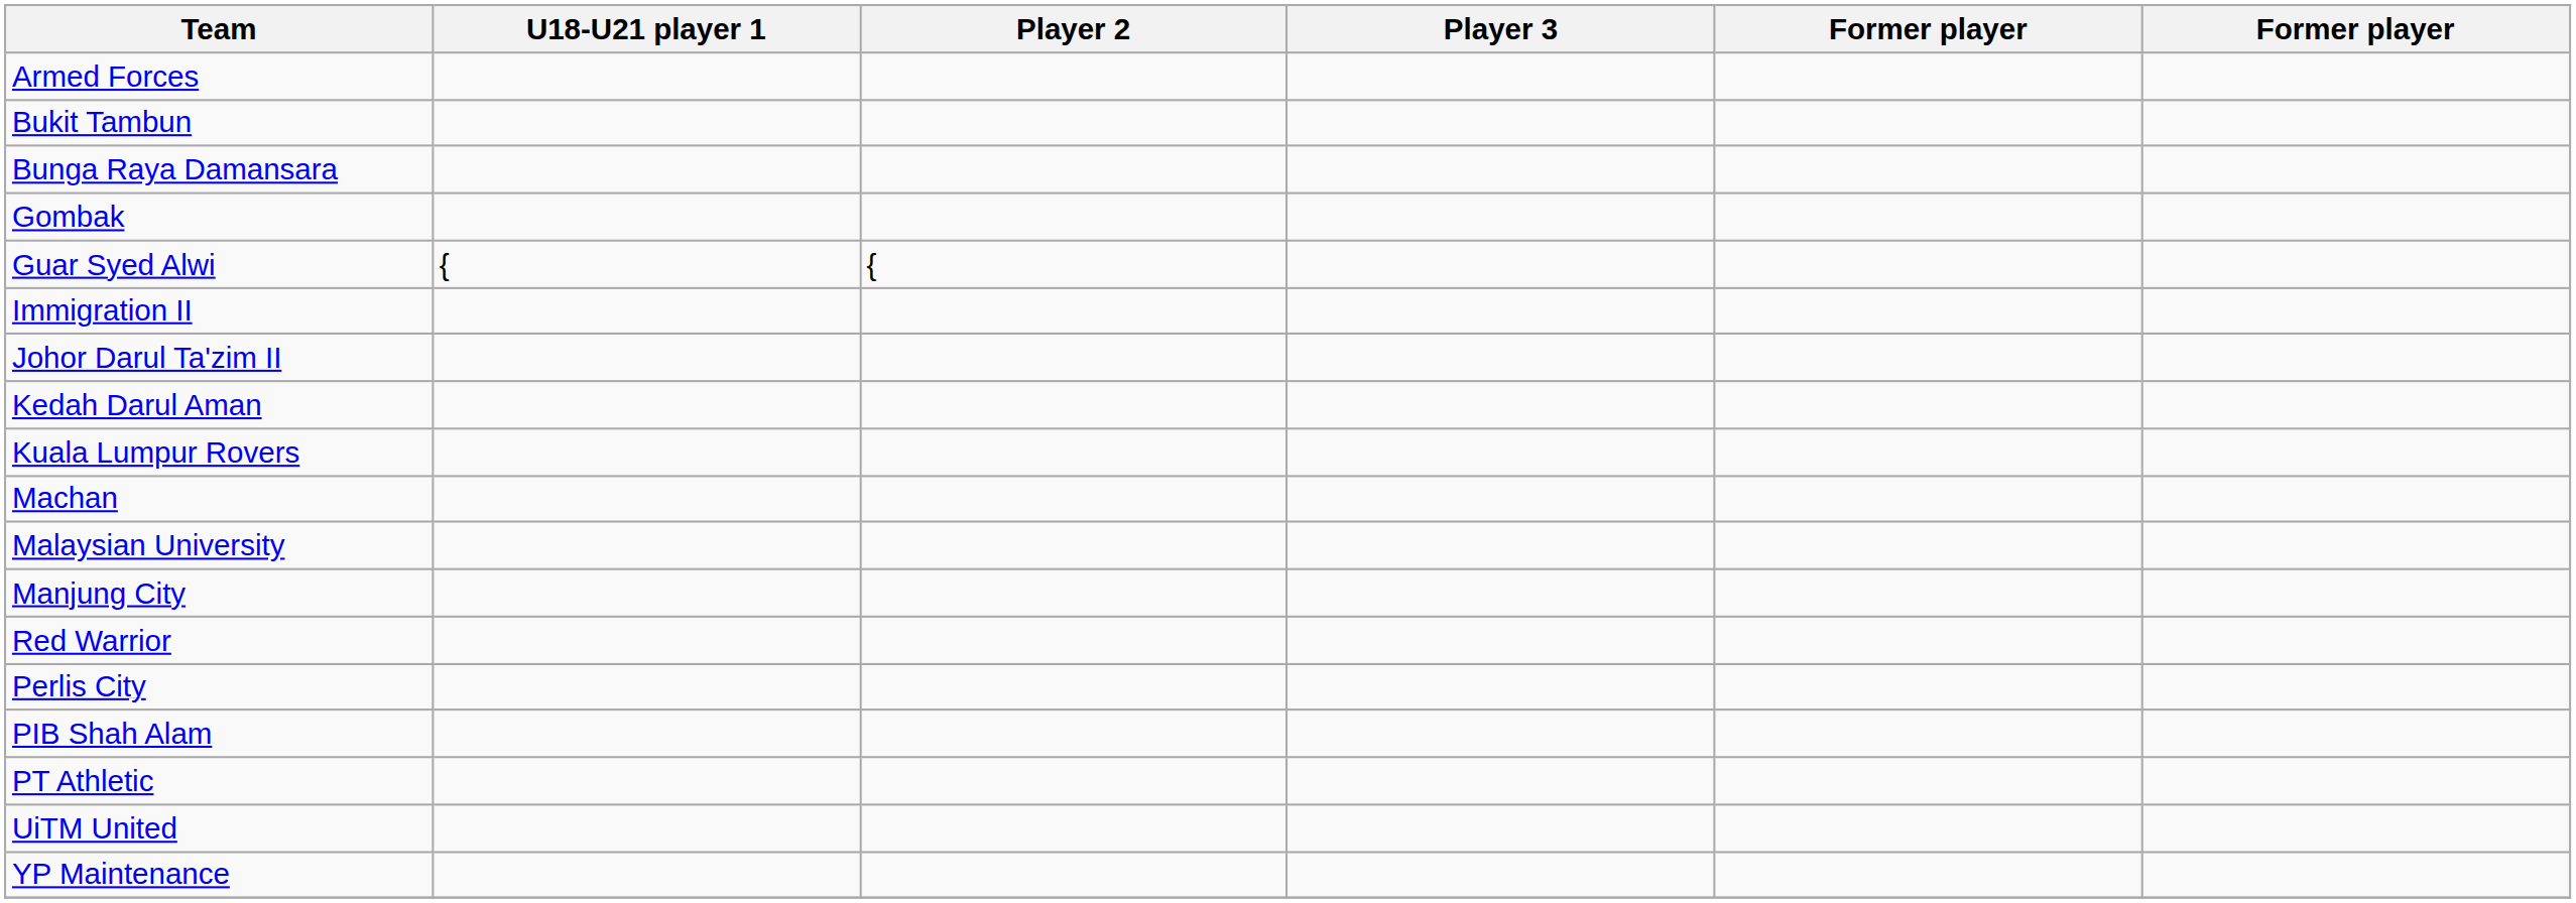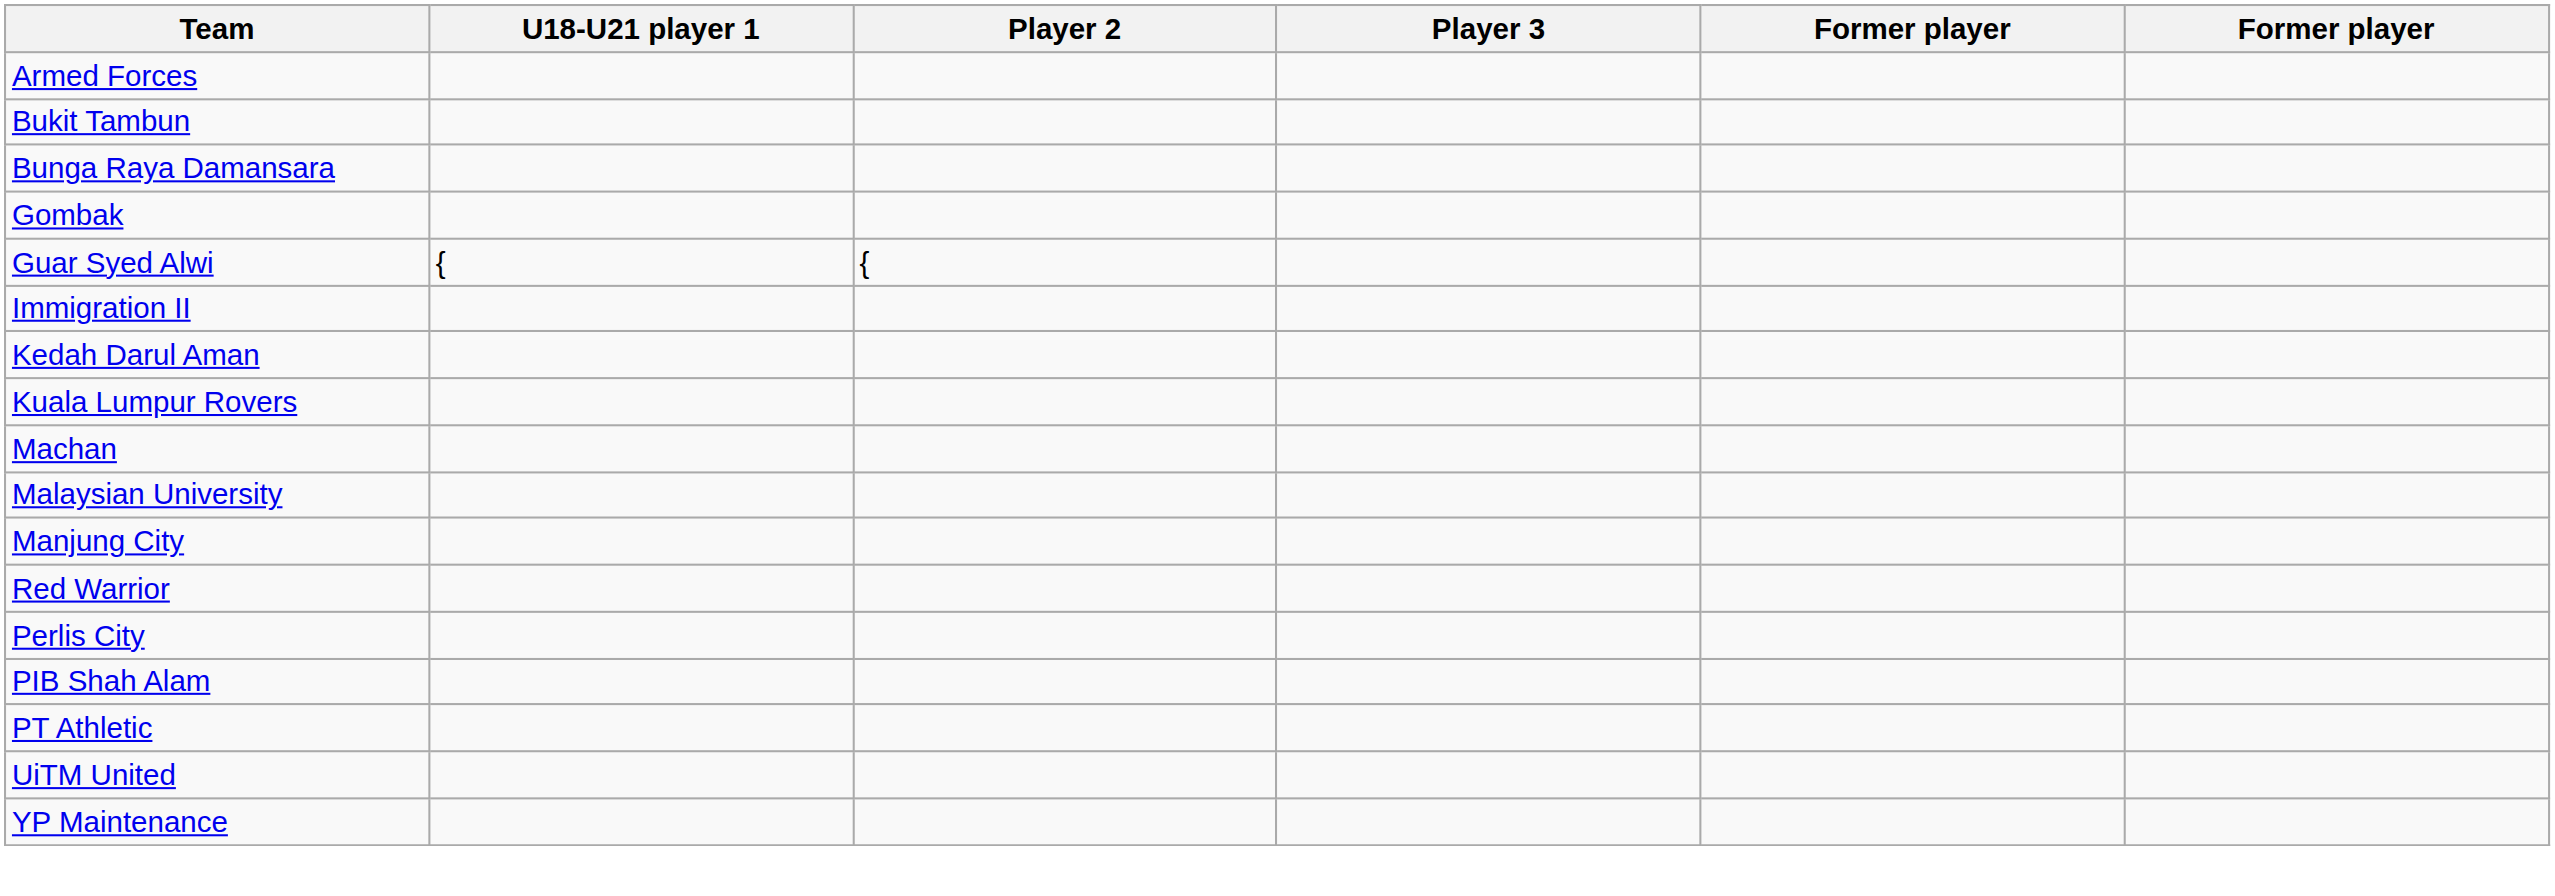- row: Johor Darul Ta'zim II
